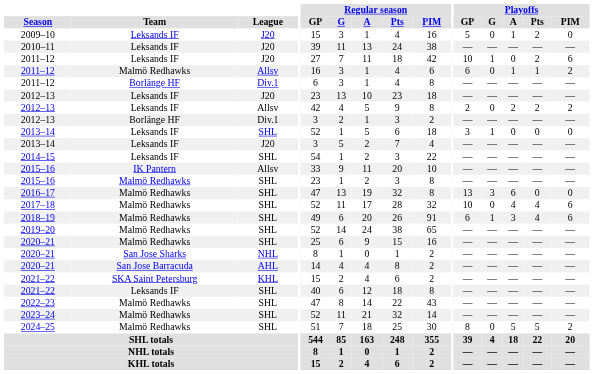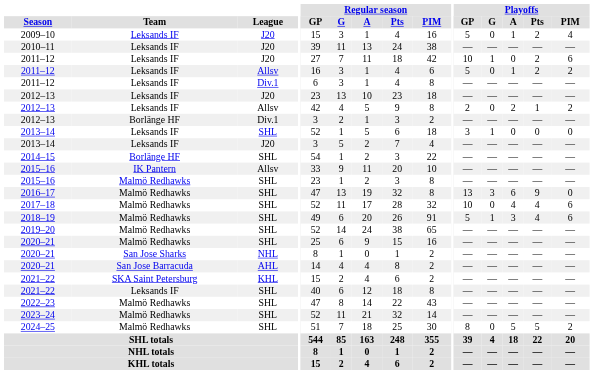2009–10 | Playoffs / PIM: 0 -> 4
2011–12 / Allsv | Team: Malmö Redhawks -> Leksands IF
2011–12 / Allsv | Playoffs / GP: 6 -> 5
2011–12 / Allsv | Playoffs / Pts: 1 -> 2
2011–12 / Div.1 | Team: Borlänge HF -> Leksands IF
2012–13 / Allsv | Playoffs / Pts: 2 -> 1
2014–15 | Team: Leksands IF -> Borlänge HF
2016–17 | Playoffs / Pts: 0 -> 9
2018–19 | Playoffs / GP: 6 -> 5
